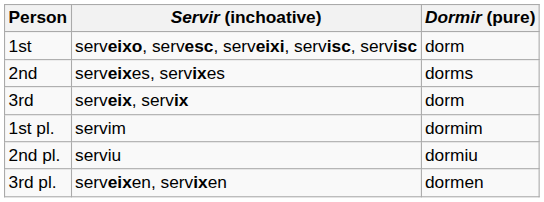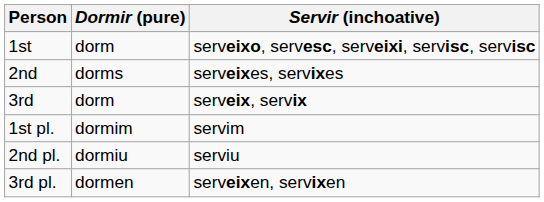columns swapped: Dormir (pure) <-> Servir (inchoative)
